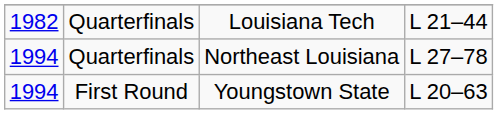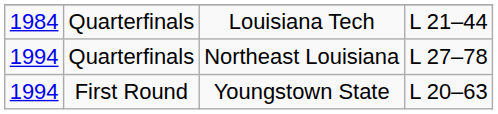Louisiana Tech | column 1: 1982 -> 1984
